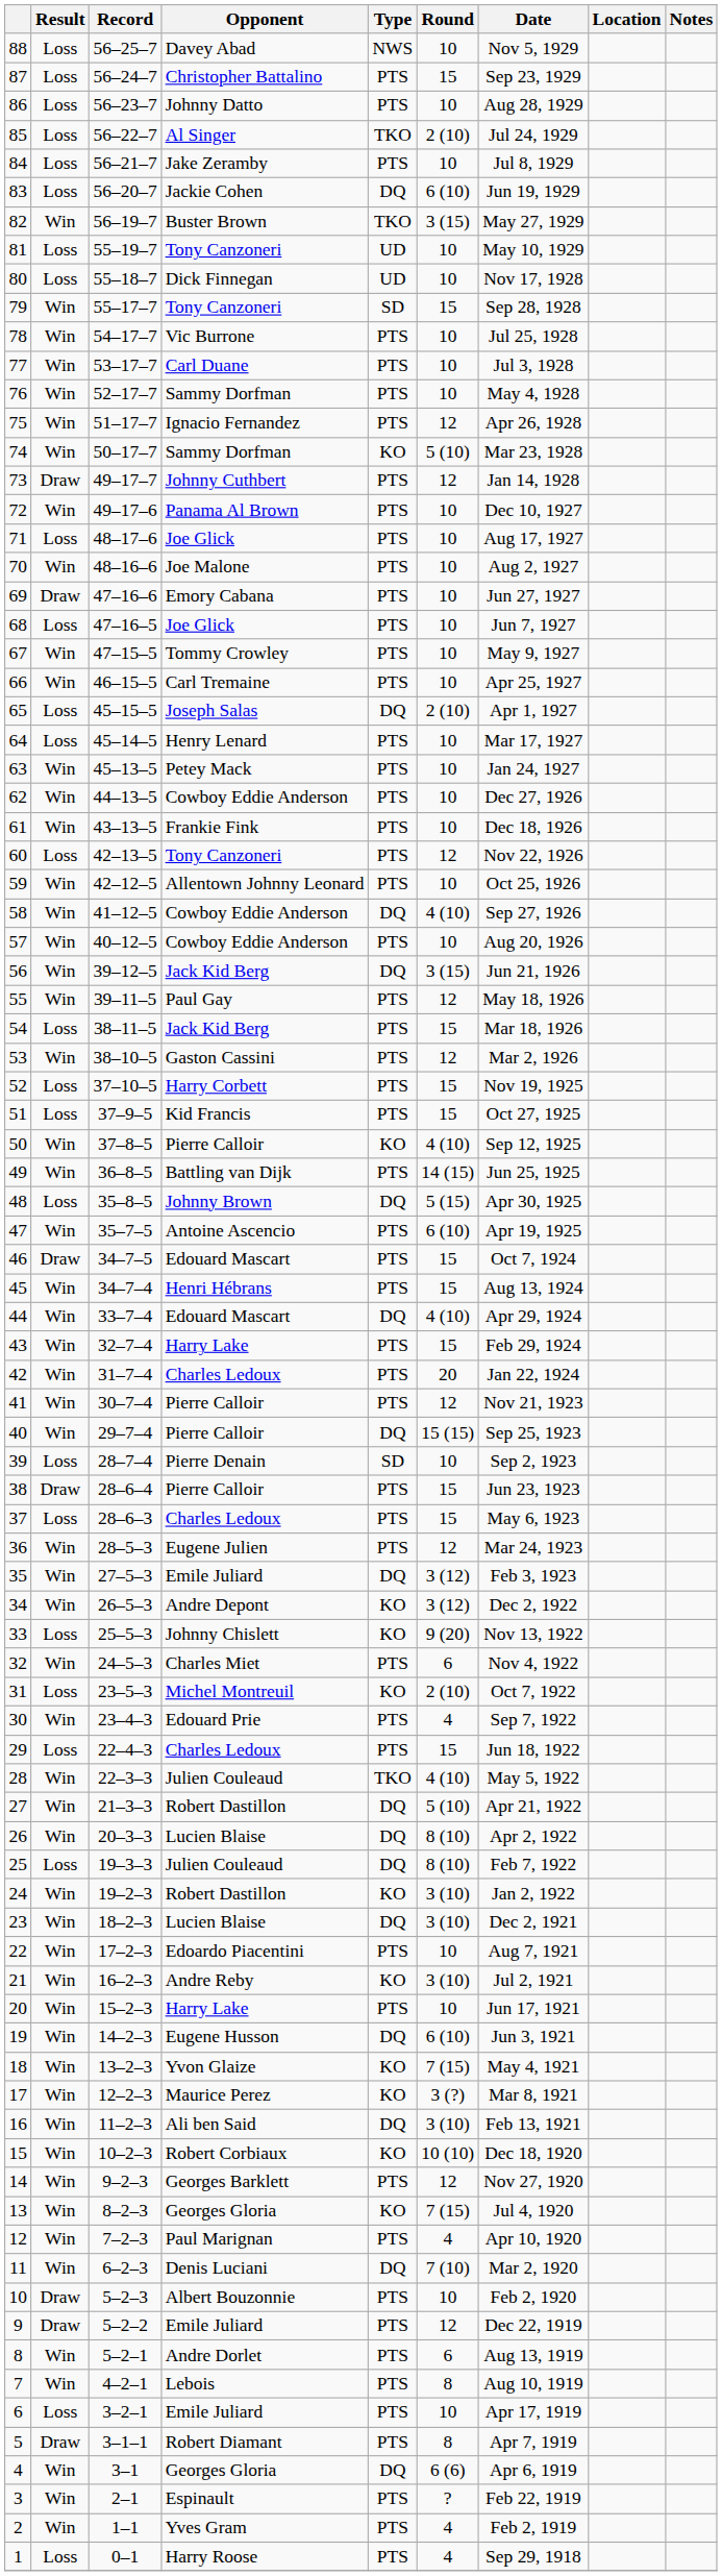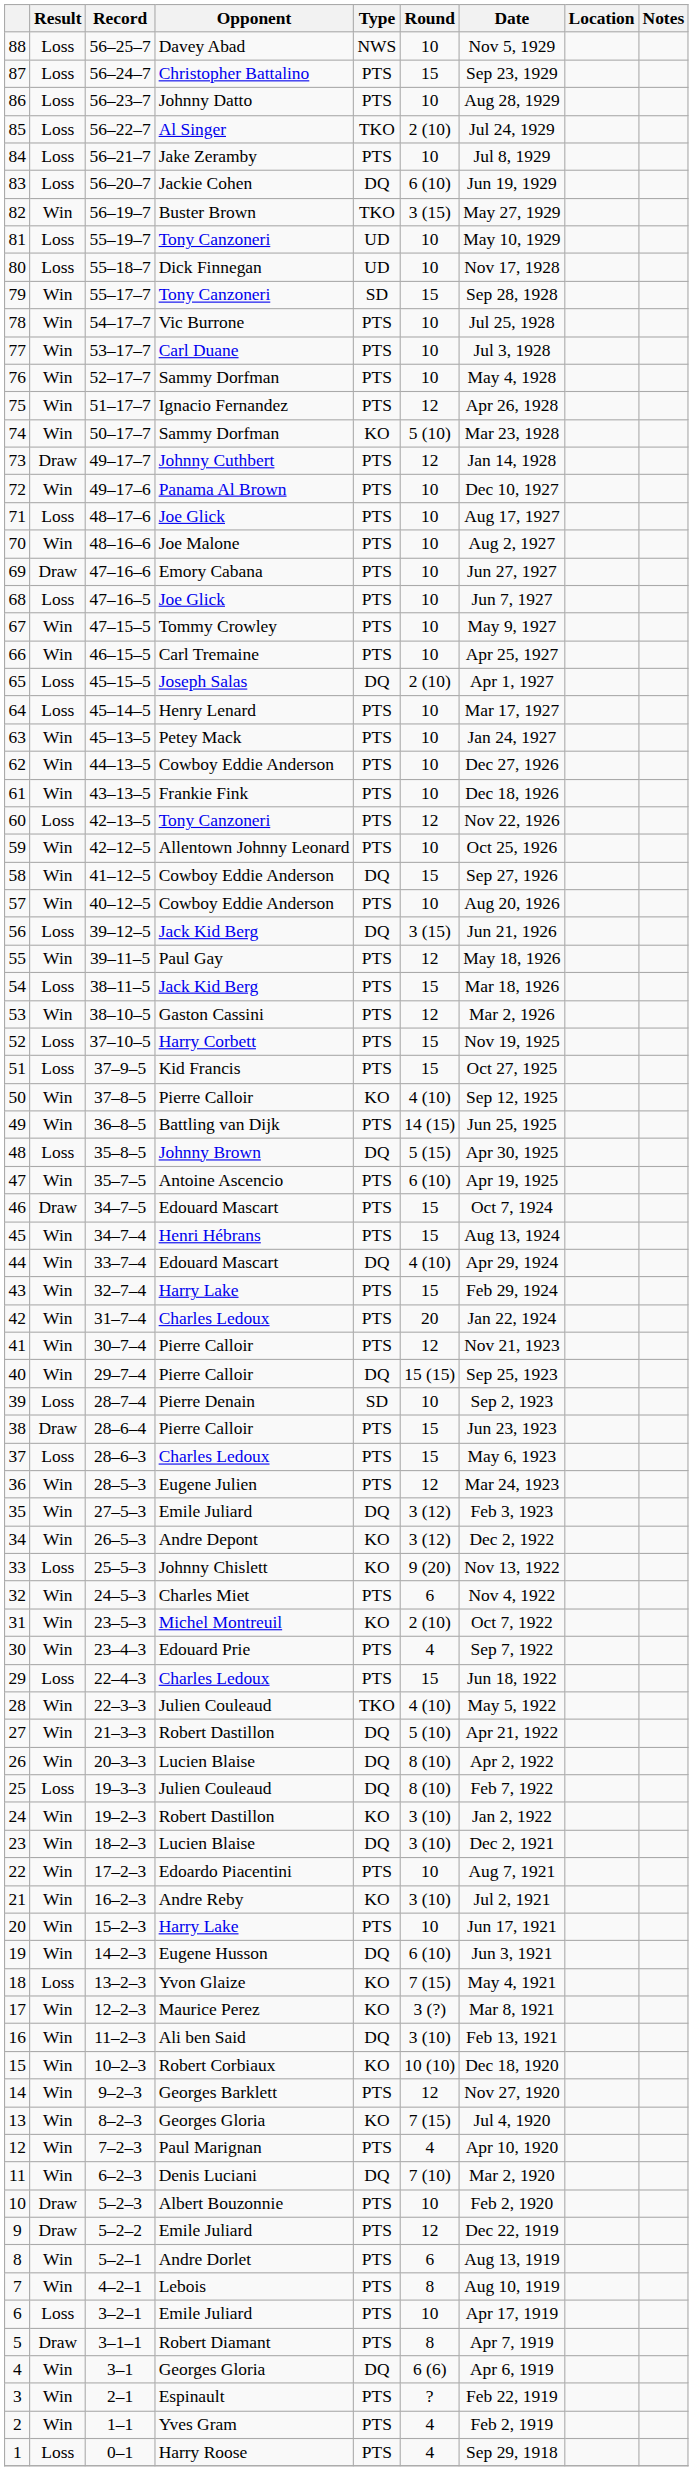58 | Round: 4 (10) -> 15
56 | Result: Win -> Loss
31 | Result: Loss -> Win
18 | Result: Win -> Loss
